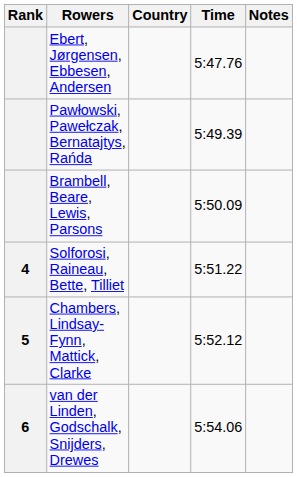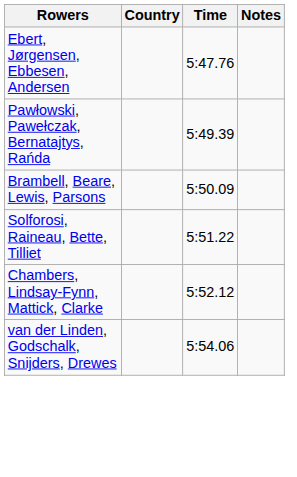- column: Rank | 4 | 5 | 6
